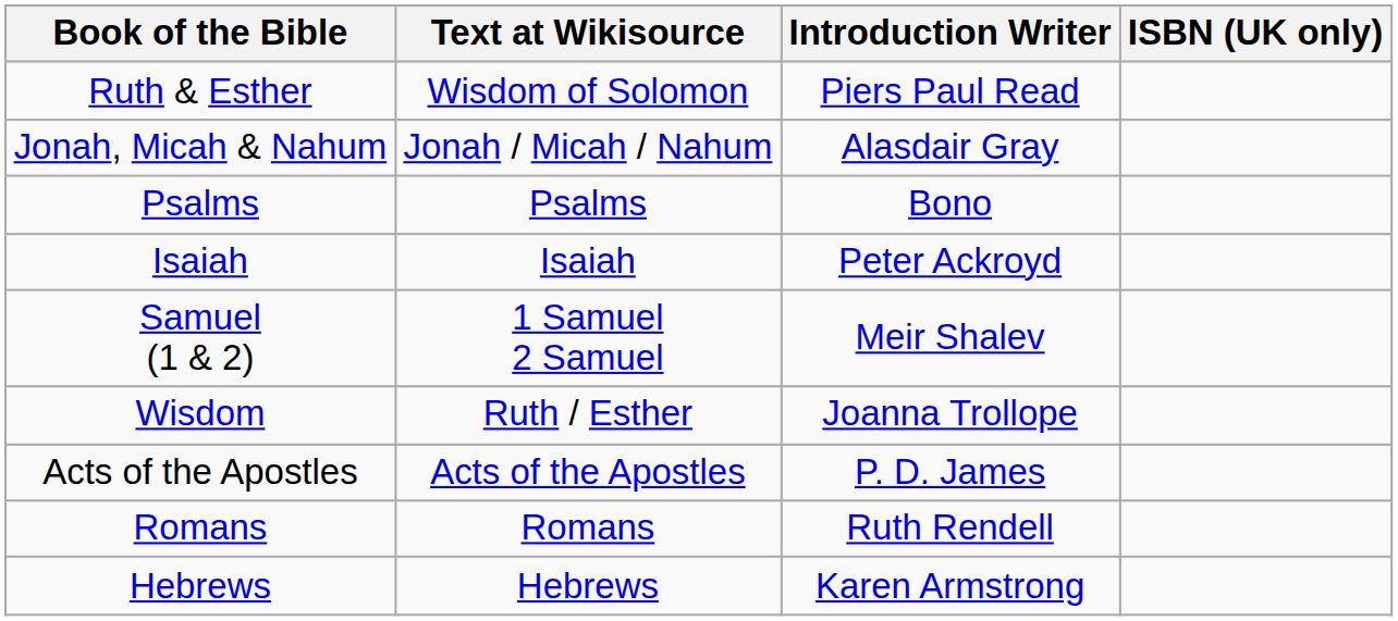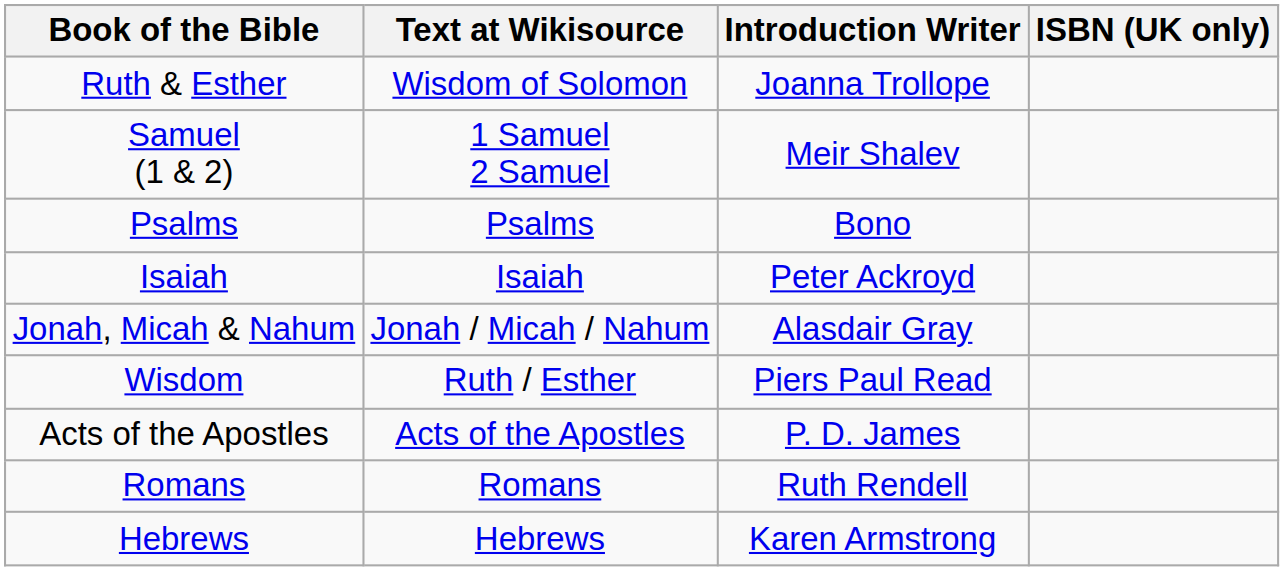Ruth & Esther | Introduction Writer: Piers Paul Read -> Joanna Trollope
rows swapped: Samuel (1 & 2) <-> Jonah, Micah & Nahum
Wisdom | Introduction Writer: Joanna Trollope -> Piers Paul Read
